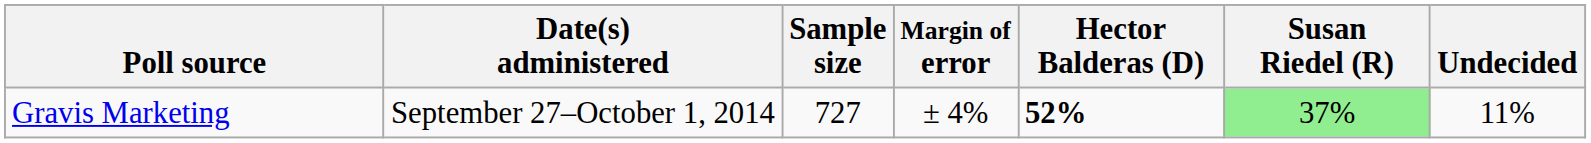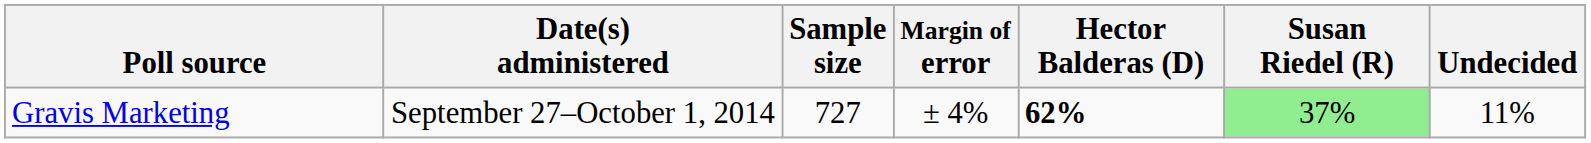Gravis Marketing | Hector Balderas (D): 52% -> 62%
